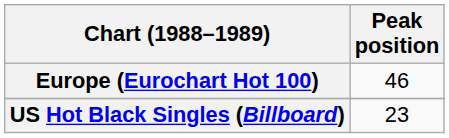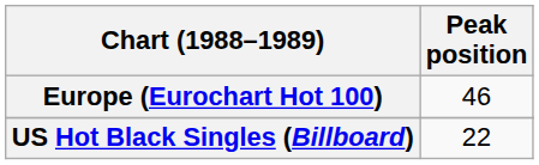US Hot Black Singles (Billboard) | Peak position: 23 -> 22
